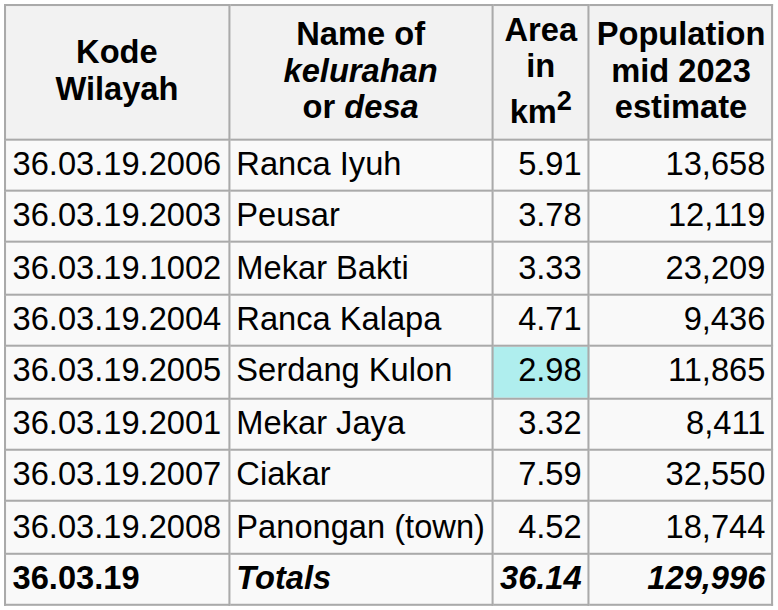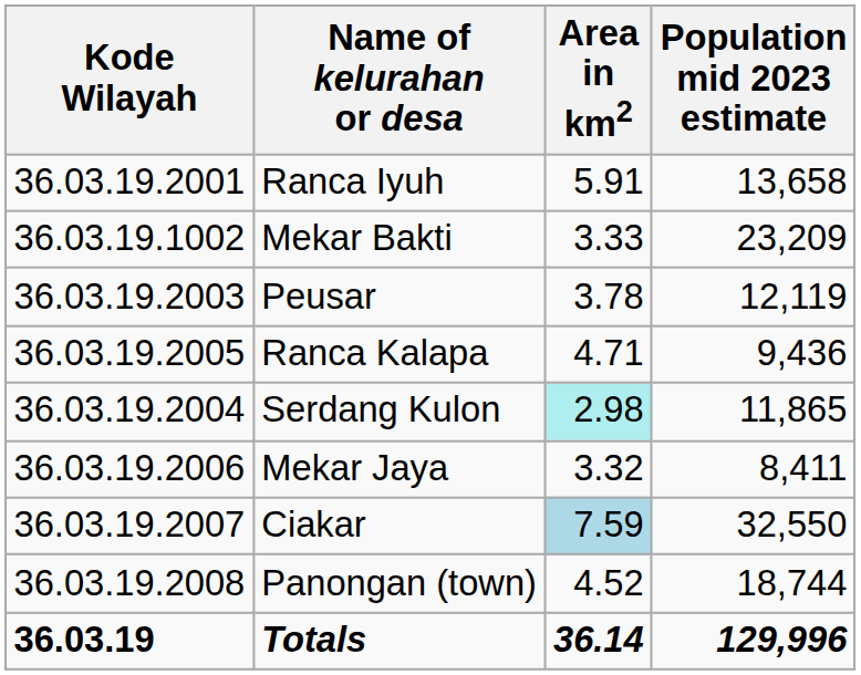Ranca Iyuh | Kode Wilayah: 36.03.19.2006 -> 36.03.19.2001
rows swapped: Mekar Bakti <-> Peusar
Ranca Kalapa | Kode Wilayah: 36.03.19.2004 -> 36.03.19.2005
Serdang Kulon | Kode Wilayah: 36.03.19.2005 -> 36.03.19.2004
Mekar Jaya | Kode Wilayah: 36.03.19.2001 -> 36.03.19.2006
Ciakar | Area in km2: no background -> lightblue background
